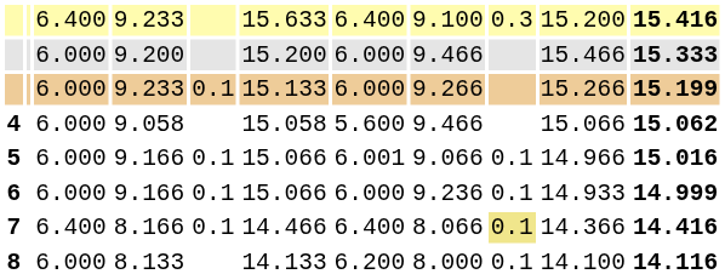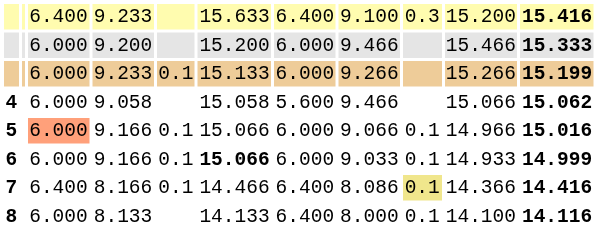5 | column 3: no background -> lightsalmon background
5 | column 7: 6.001 -> 6.000
6 | column 6: normal -> bold
6 | column 8: 9.236 -> 9.033
7 | column 8: 8.066 -> 8.086
8 | column 7: 6.200 -> 6.400
